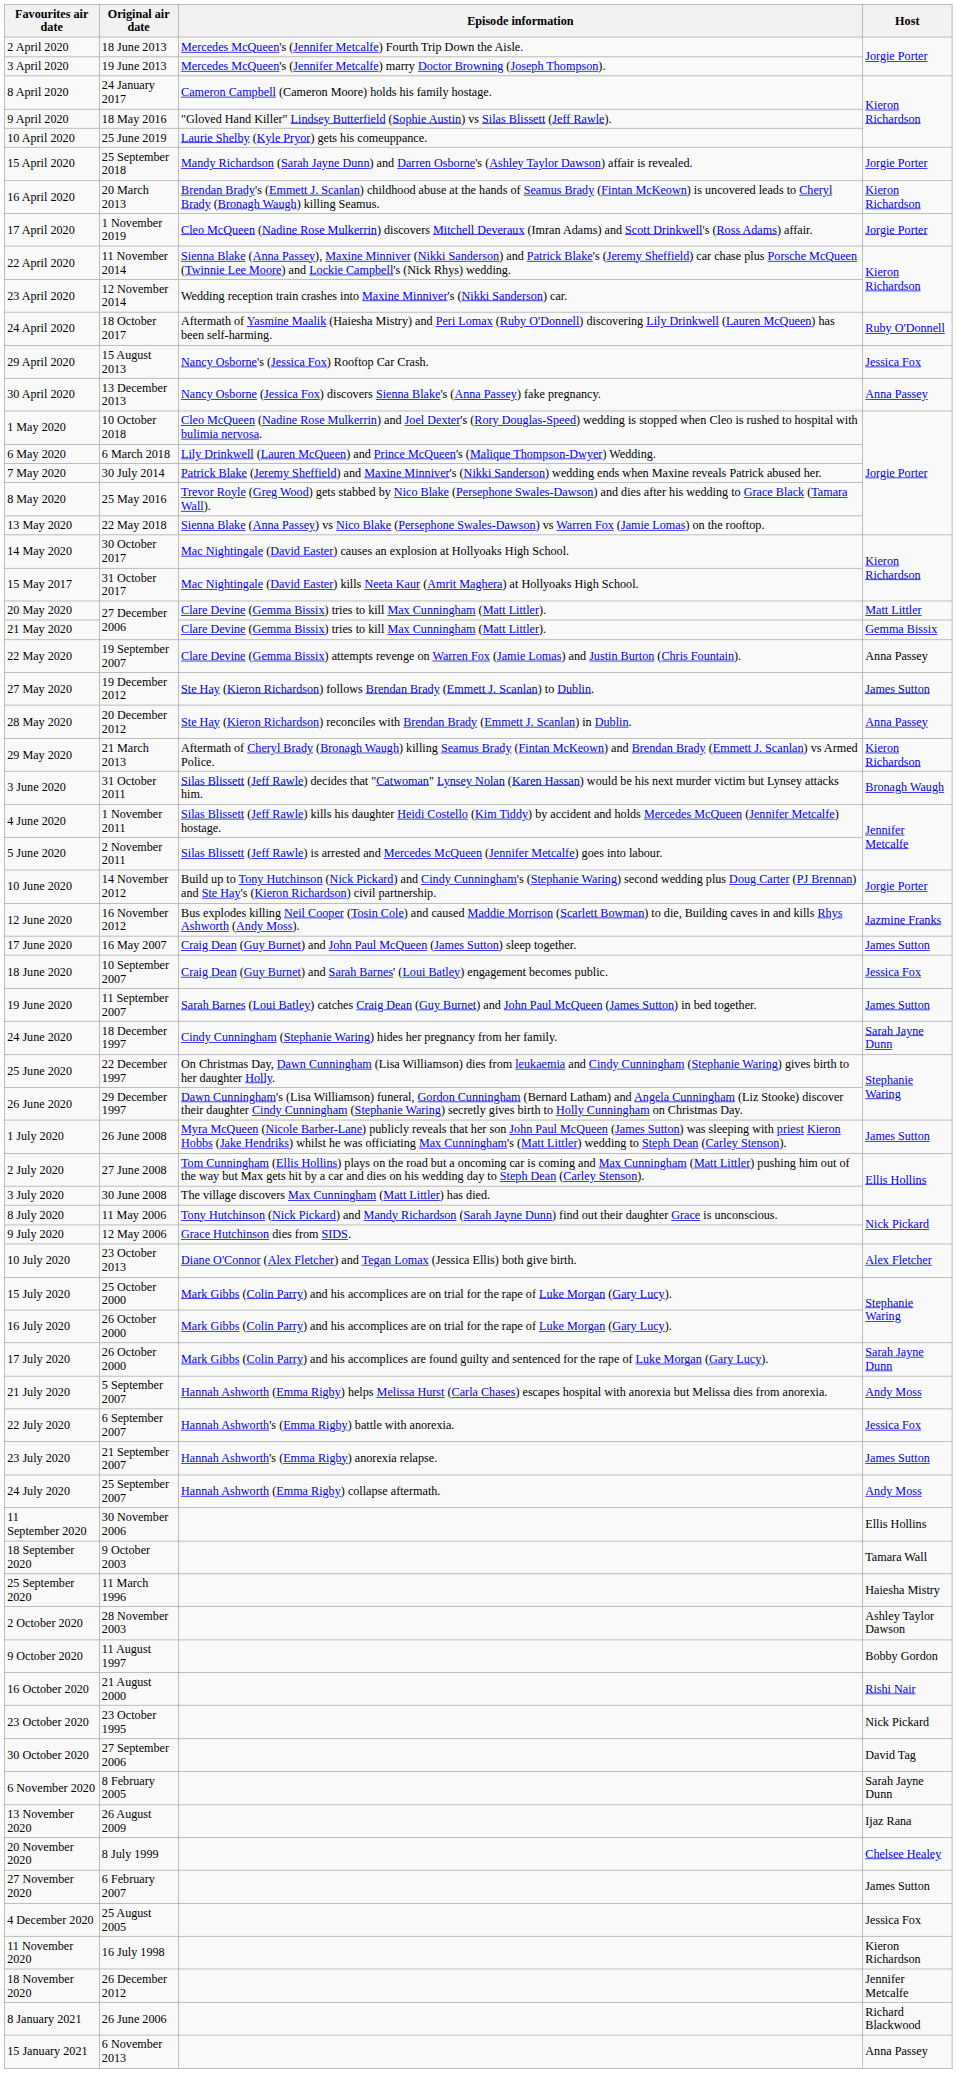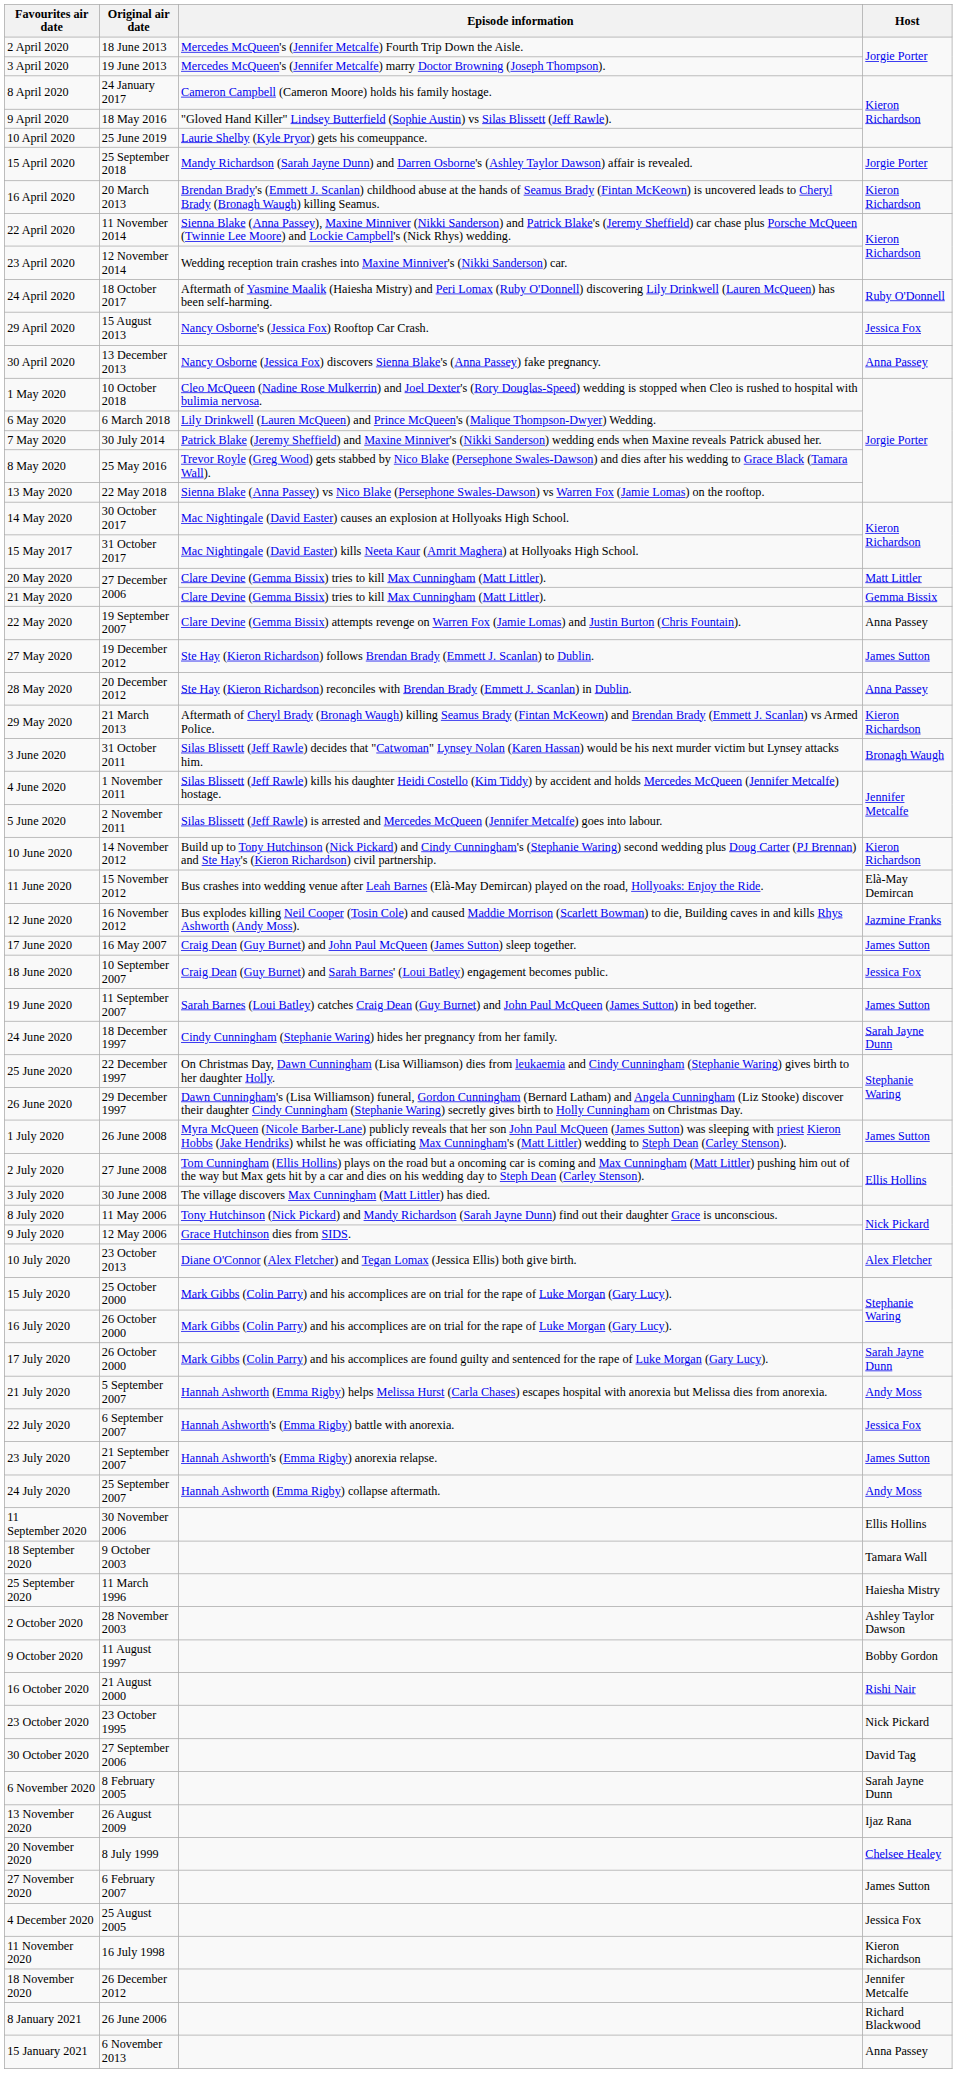- row: 17 April 2020 | 1 November 2019 | Cleo McQueen (Nadine Rose Mulkerrin) discovers Mitchell Deveraux (Imran Adams) and Scott Drinkwell's (Ross Adams) affair. | Jorgie Porter
10 June 2020 | Host: Jorgie Porter -> Kieron Richardson
+ row: 11 June 2020 | 15 November 2012 | Bus crashes into wedding venue after Leah Barnes (Elà-May Demircan) played on the road, Hollyoaks: Enjoy the Ride. | Elà-May Demircan
